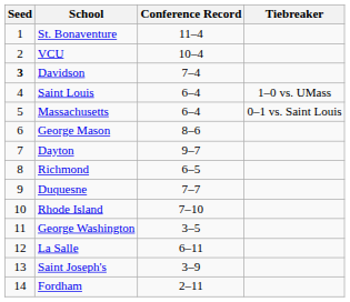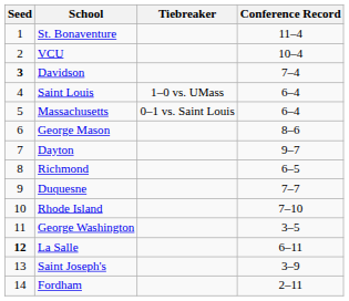columns swapped: Conference Record <-> Tiebreaker
La Salle | Seed: normal -> bold
